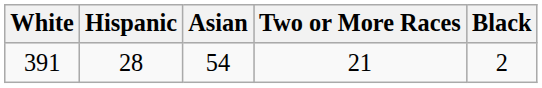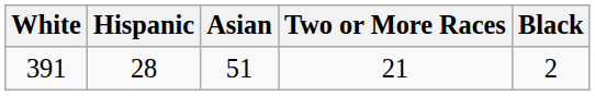391 | Asian: 54 -> 51
